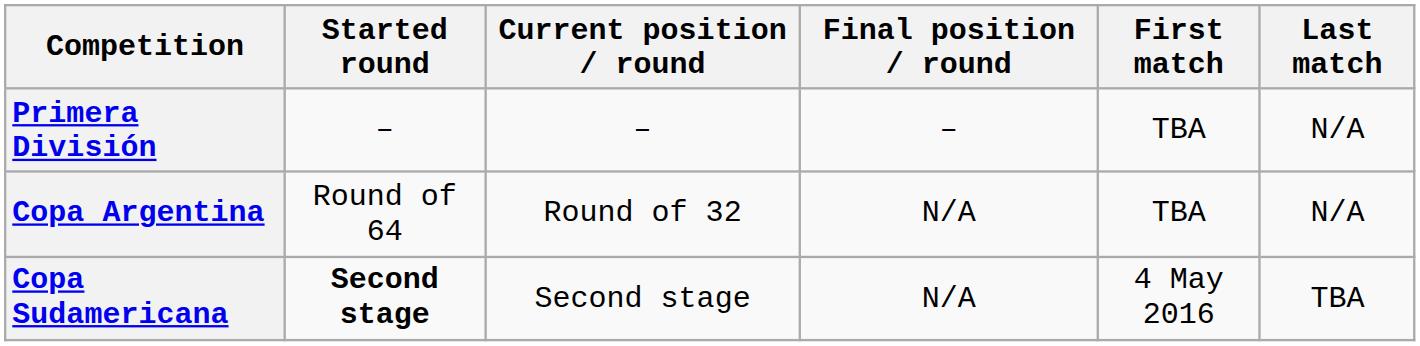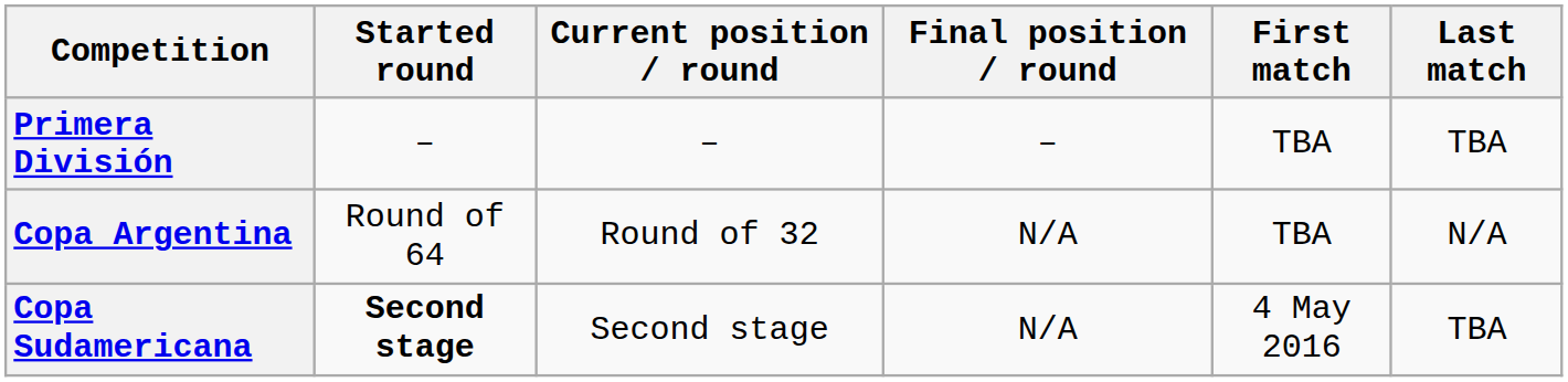Primera División | Last match: N/A -> TBA
